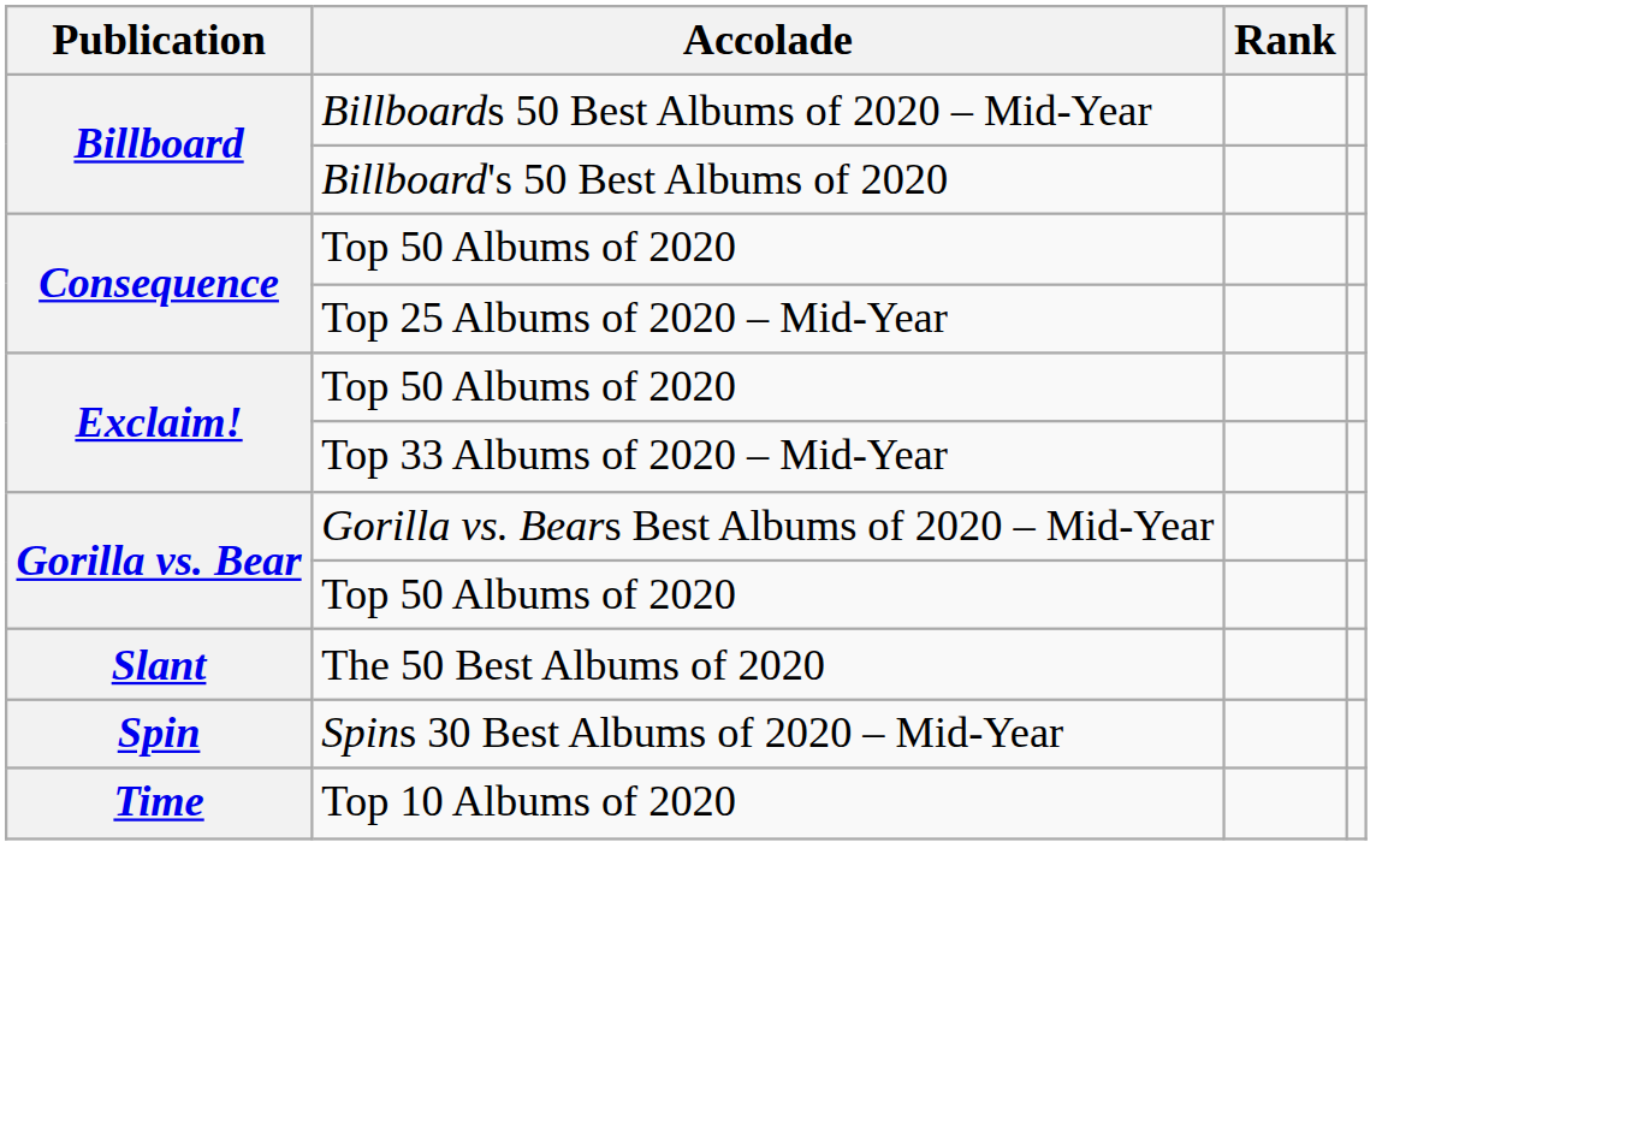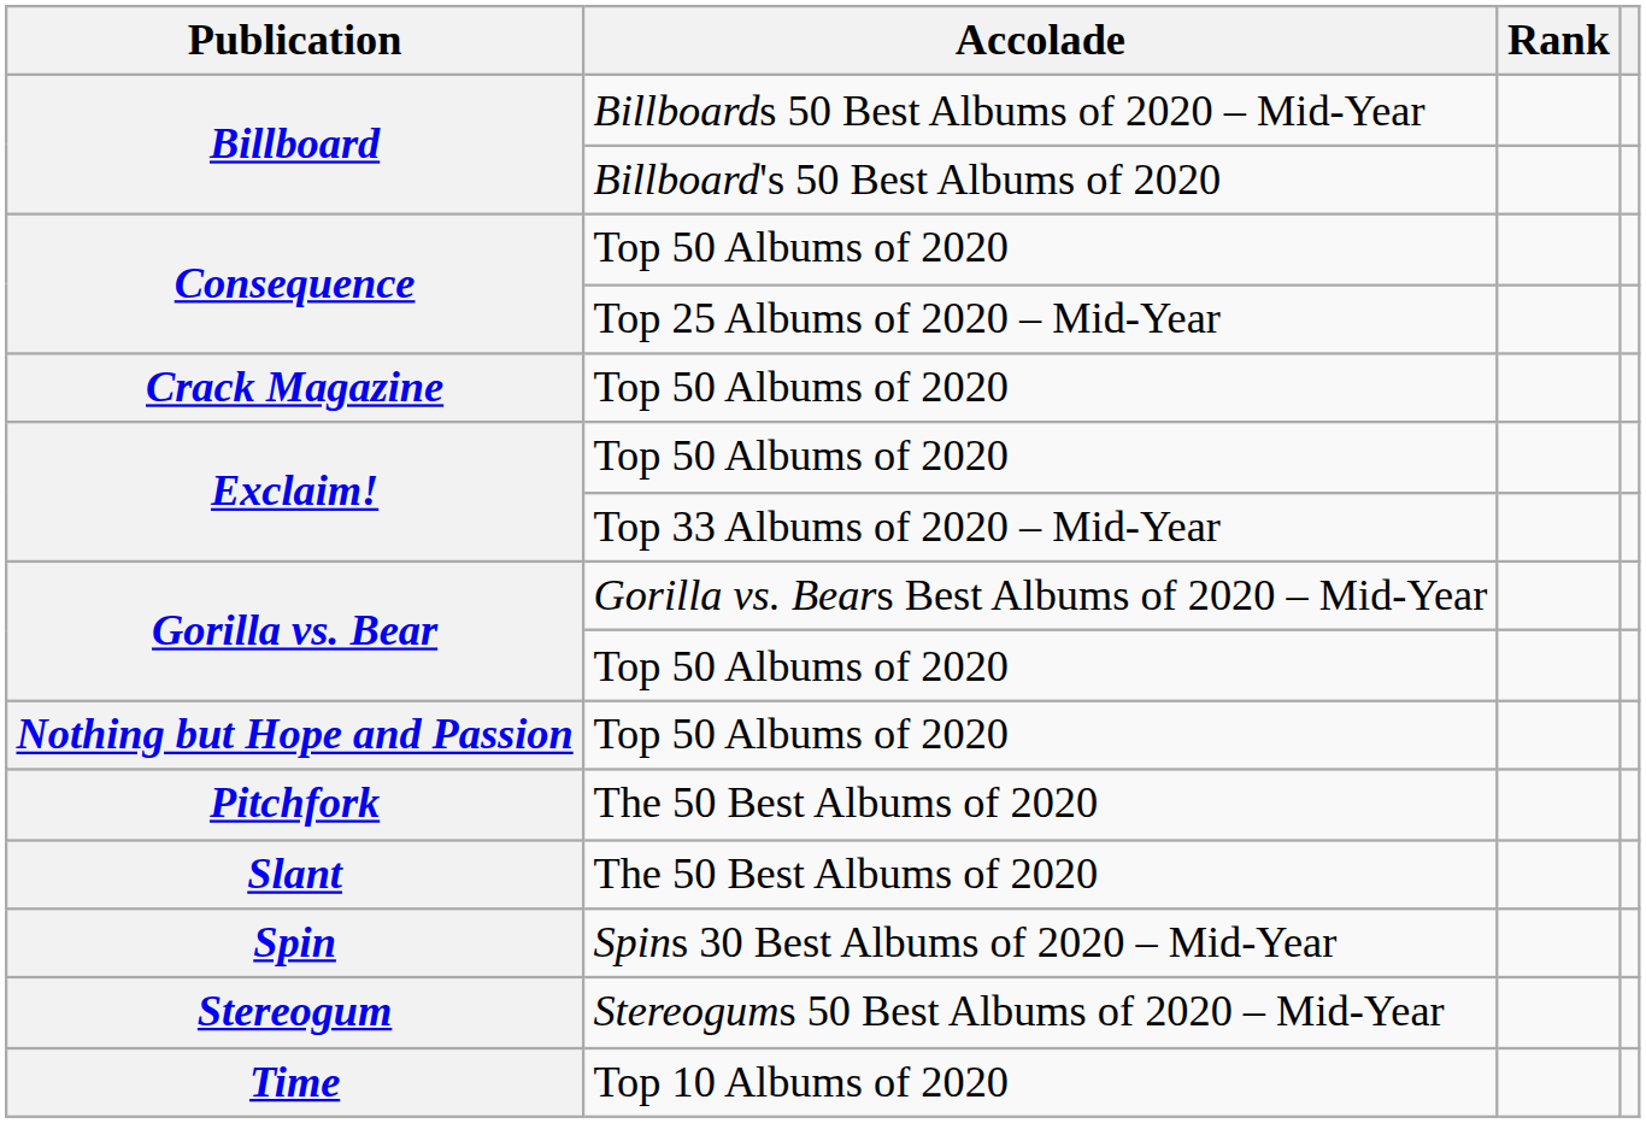+ row: Crack Magazine | Top 50 Albums of 2020
+ row: Nothing but Hope and Passion | Top 50 Albums of 2020
+ row: Pitchfork | The 50 Best Albums of 2020
+ row: Stereogum | Stereogums 50 Best Albums of 2020 – Mid-Year
